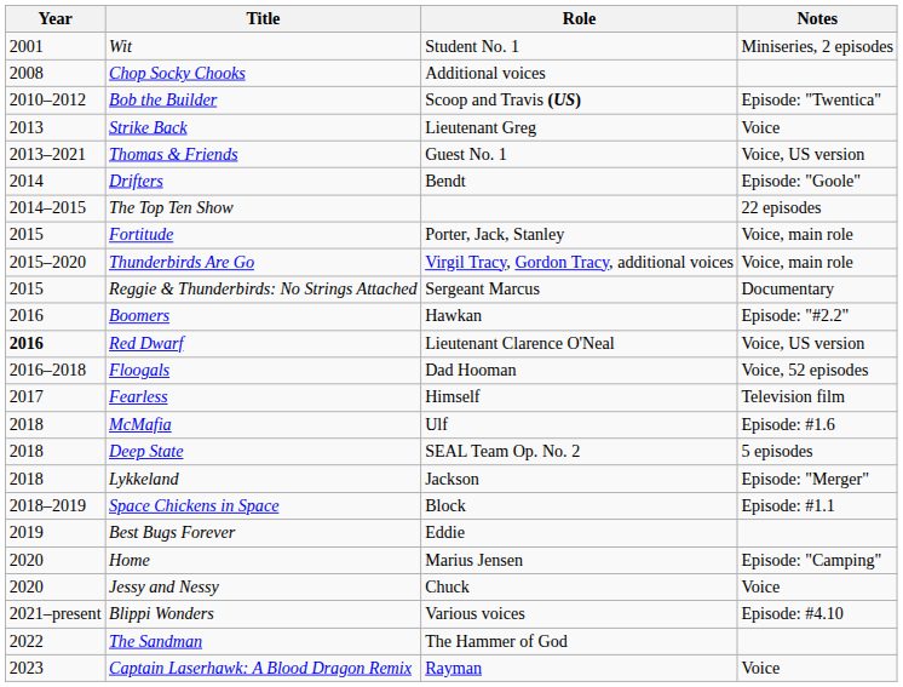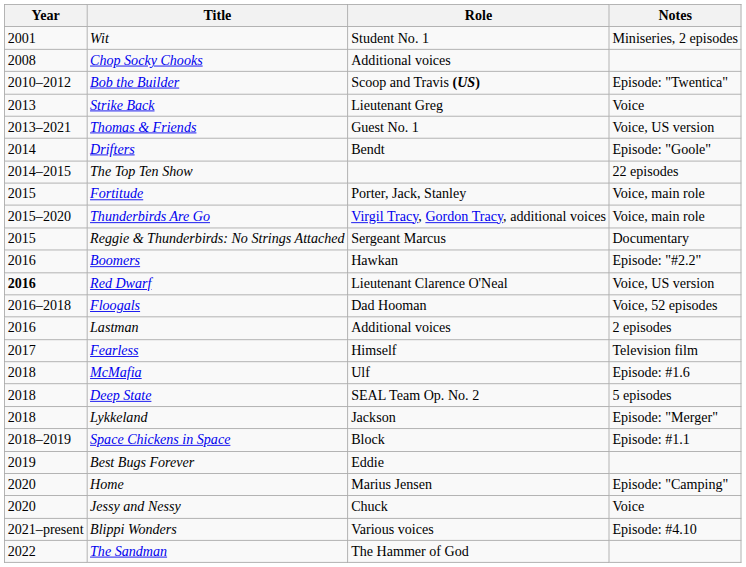+ row: 2016 | Lastman | Additional voices | 2 episodes
- row: 2023 | Captain Laserhawk: A Blood Dragon Remix | Rayman | Voice
